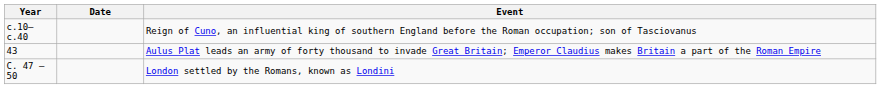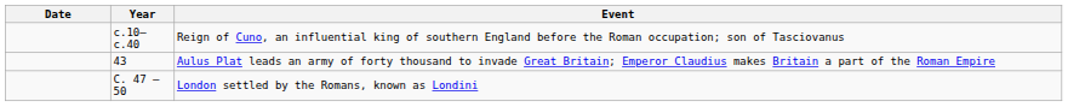columns swapped: Year <-> Date
